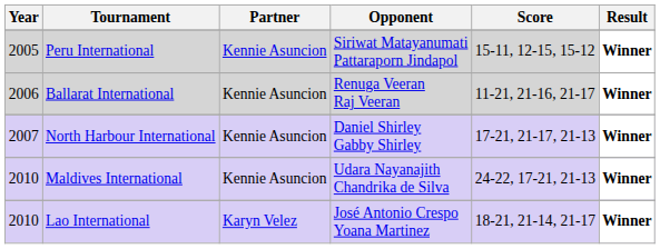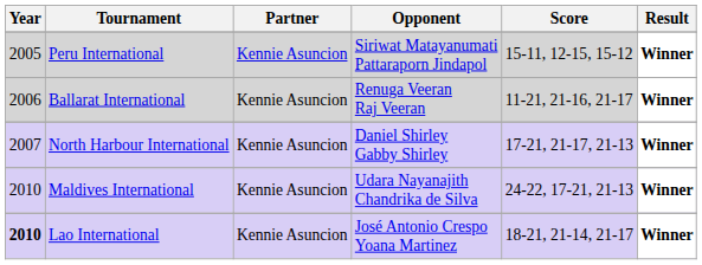Lao International | Year: normal -> bold
Lao International | Partner: Karyn Velez -> Kennie Asuncion
